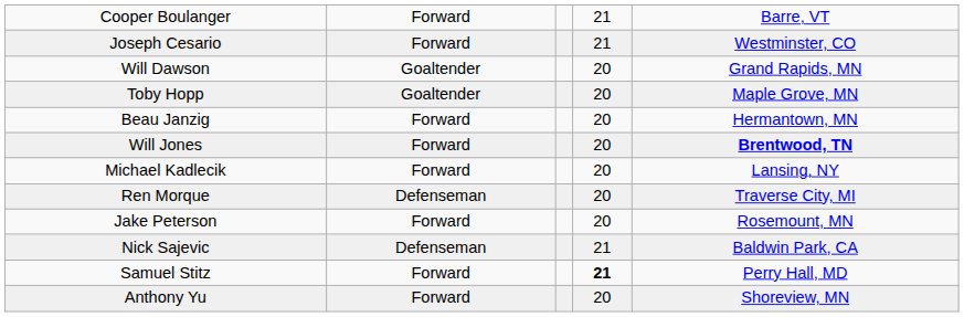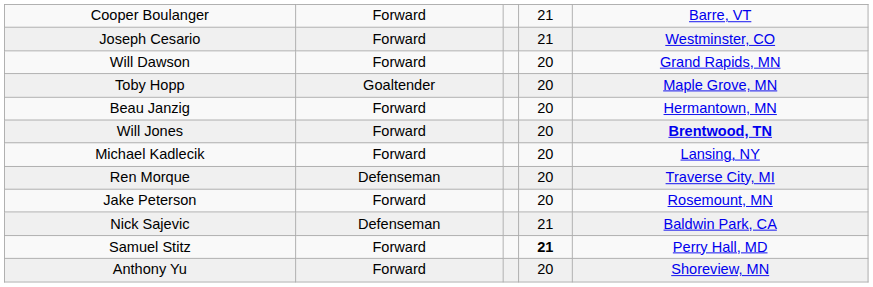Will Dawson | column 2: Goaltender -> Forward
